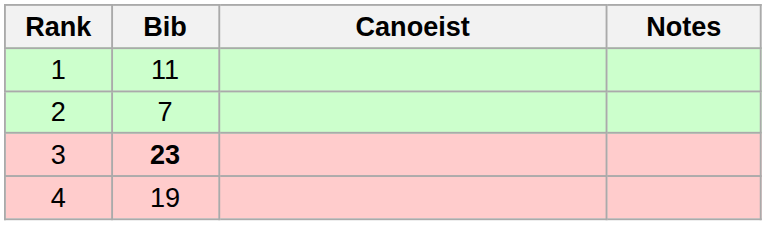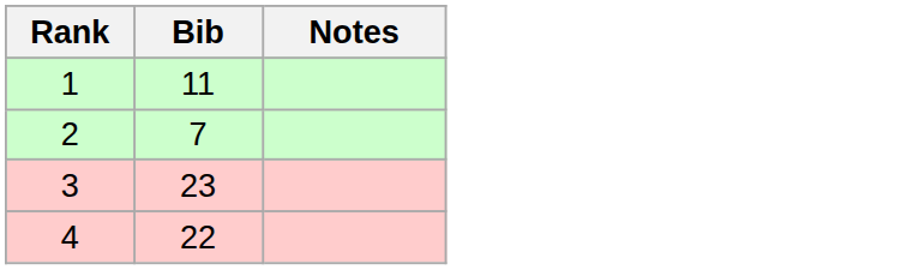- column: Canoeist
3 | Bib: bold -> normal
4 | Bib: 19 -> 22
